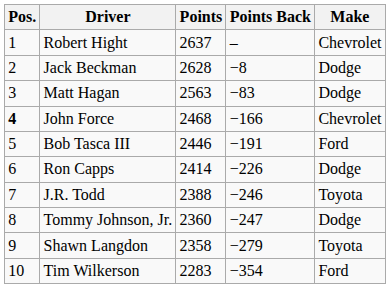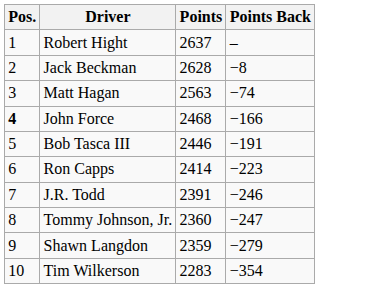- column: Make | Chevrolet | Dodge | Dodge | Chevrolet | Ford | Dodge | Toyota | Dodge | Toyota | Ford
Matt Hagan | Points Back: −83 -> −74
Ron Capps | Points Back: −226 -> −223
J.R. Todd | Points: 2388 -> 2391
Shawn Langdon | Points: 2358 -> 2359
